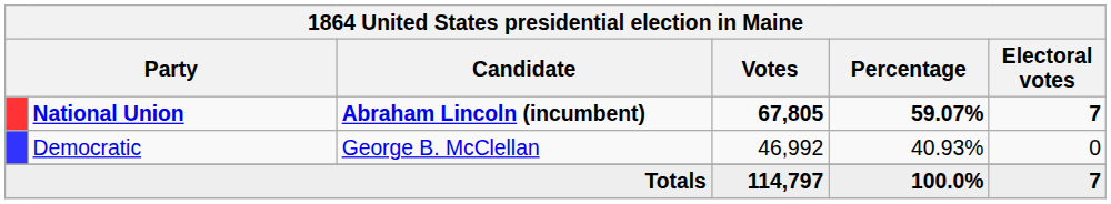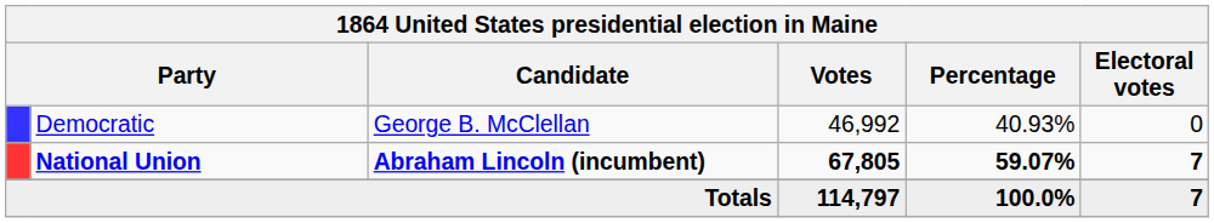rows swapped: National Union <-> Democratic
